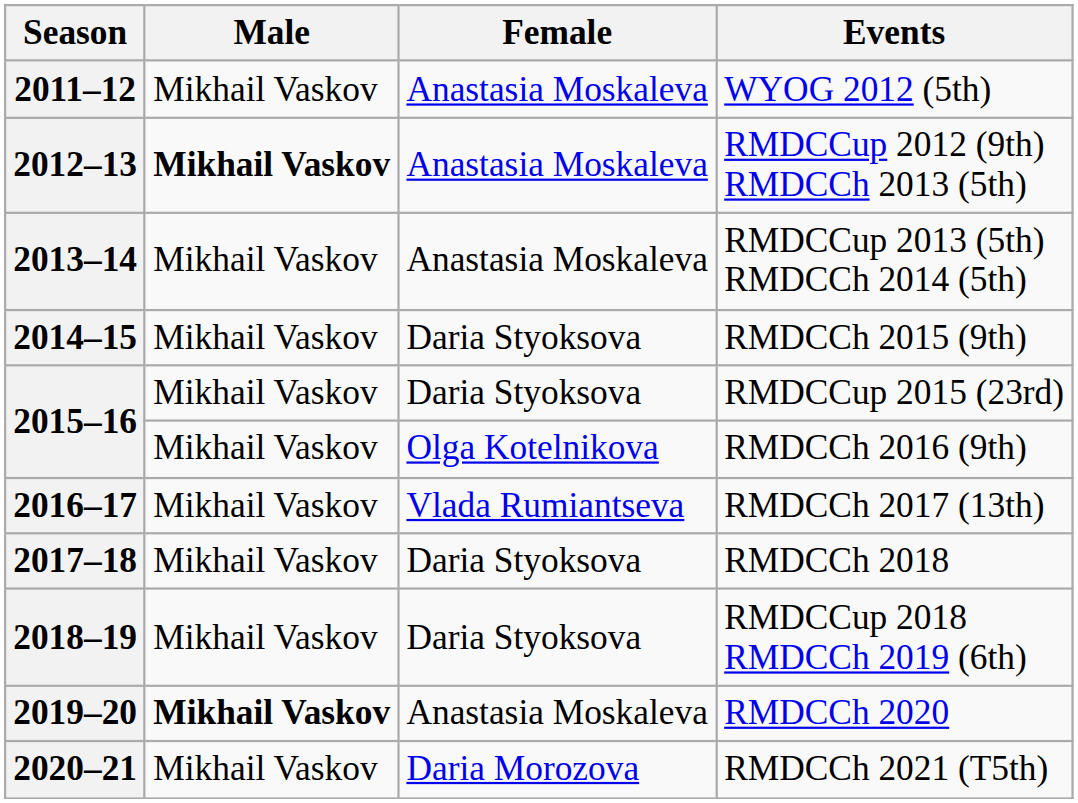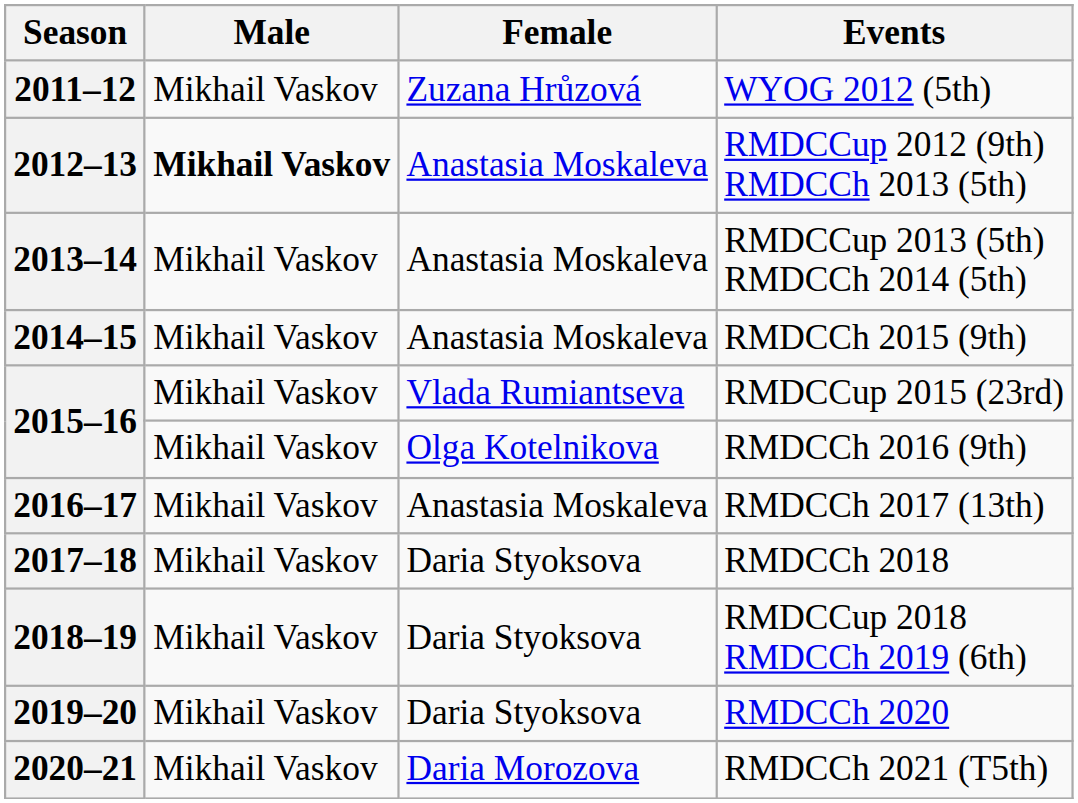2011–12 | Female: Anastasia Moskaleva -> Zuzana Hrůzová
2014–15 | Female: Daria Styoksova -> Anastasia Moskaleva
2015–16 / RMDCCup 2015 (23rd) | Female: Daria Styoksova -> Vlada Rumiantseva
2016–17 | Female: Vlada Rumiantseva -> Anastasia Moskaleva
2019–20 | Male: bold -> normal
2019–20 | Female: Anastasia Moskaleva -> Daria Styoksova
